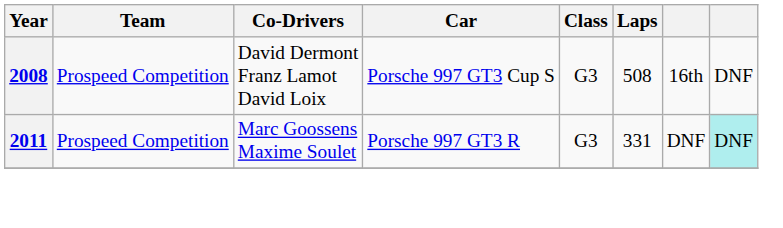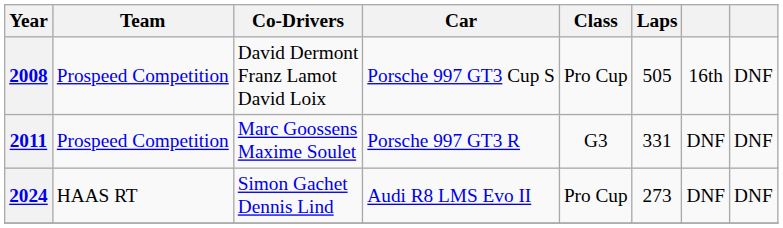2008 | Class: G3 -> Pro Cup
2008 | Laps: 508 -> 505
2011 | column 8: paleturquoise background -> no background
+ row: 2024 | HAAS RT | Simon Gachet Dennis Lind | Audi R8 LMS Evo II | Pro Cup | 273 | DNF | DNF
